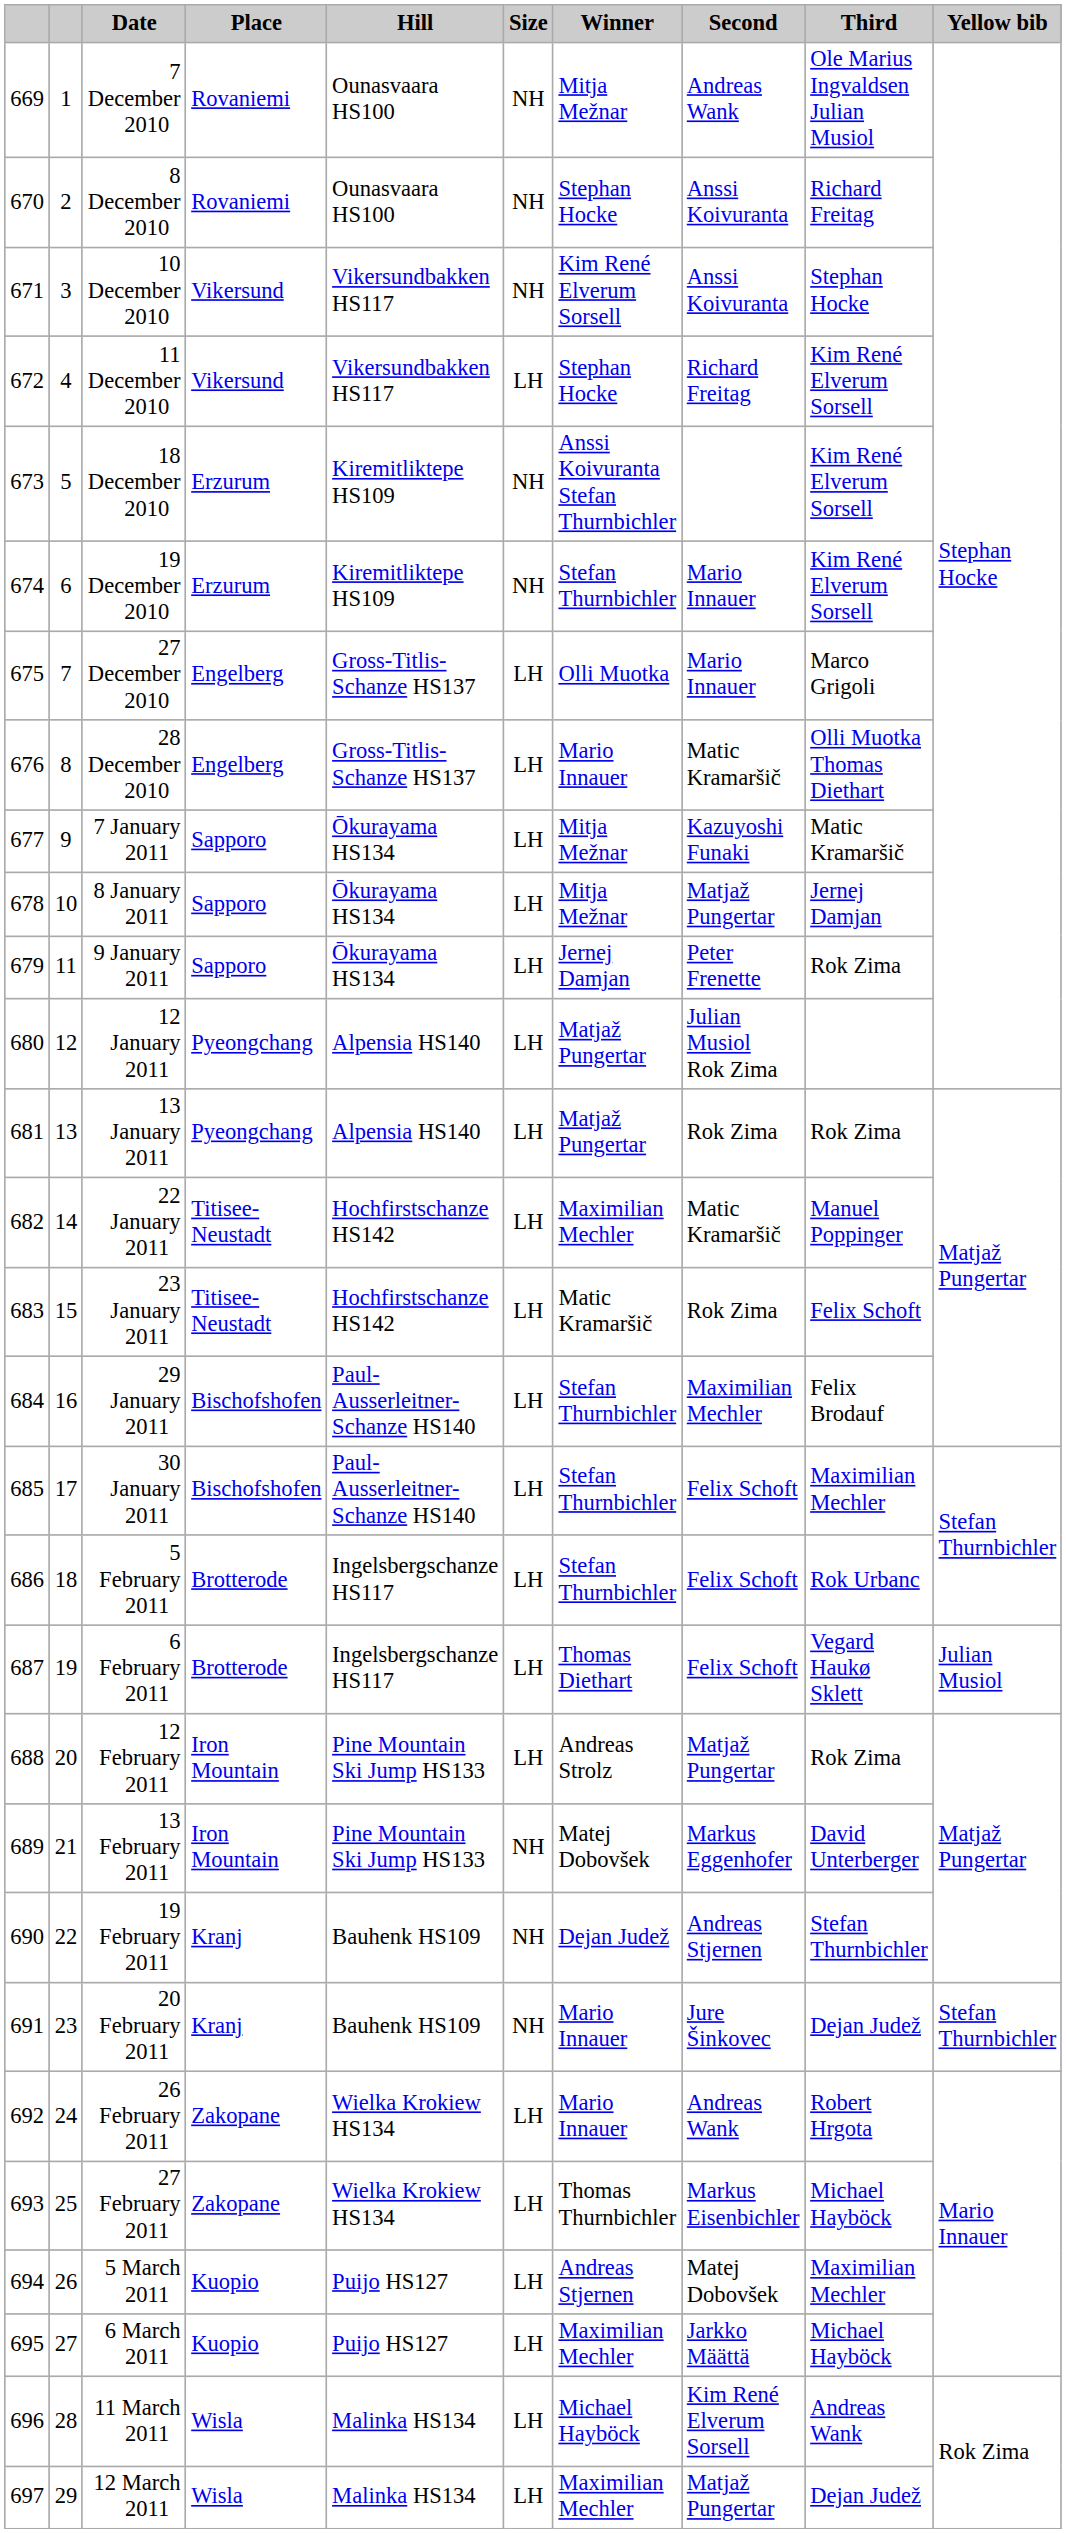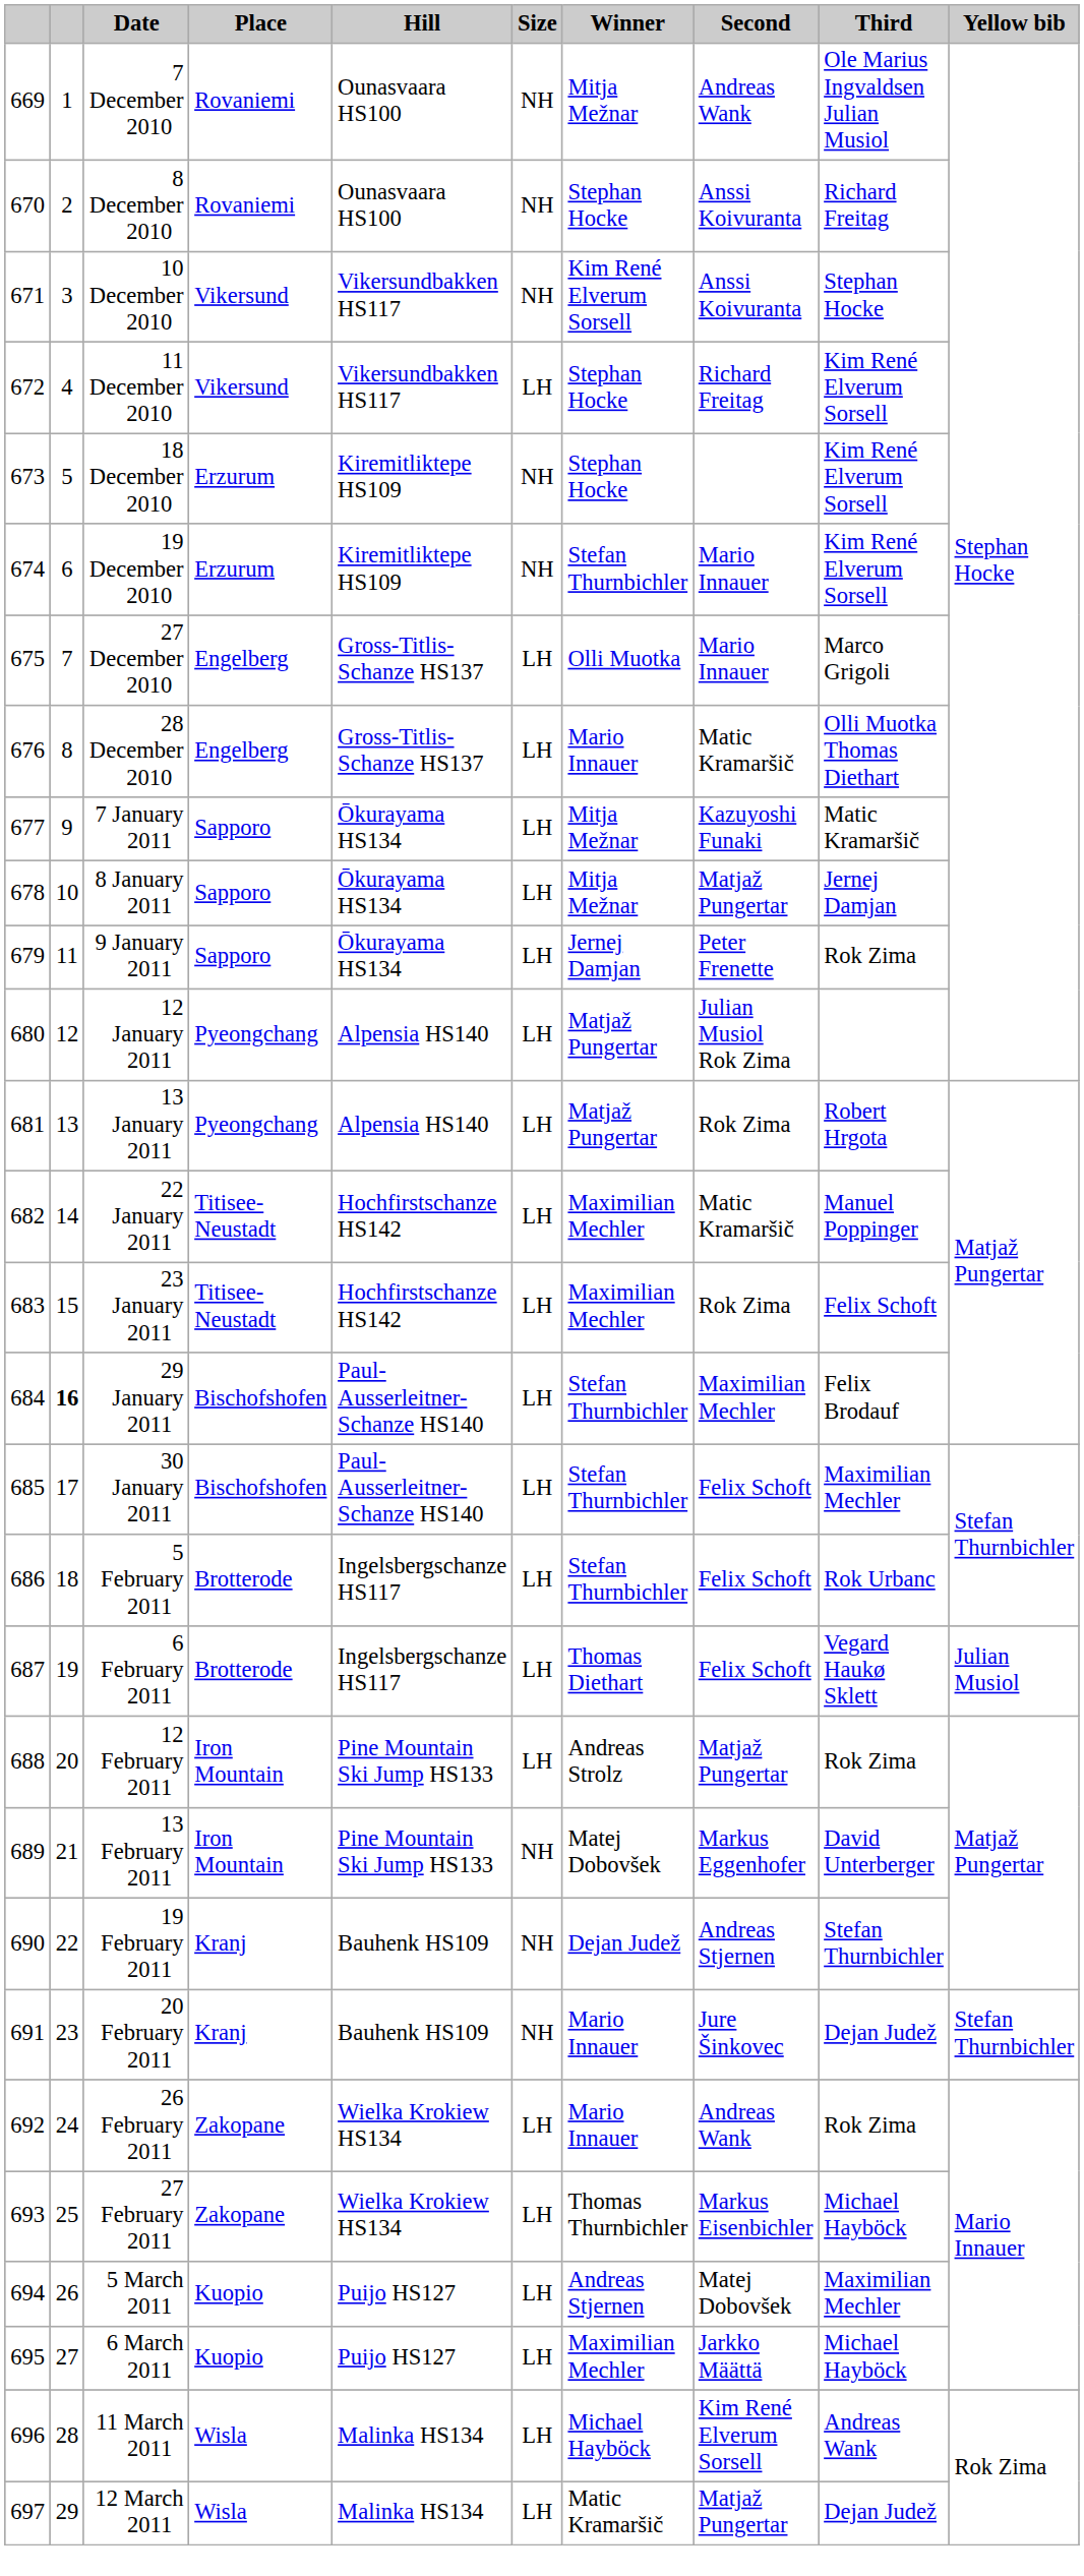18 December 2010 | Winner: Anssi Koivuranta Stefan Thurnbichler -> Stephan Hocke
13 January 2011 | Third: Rok Zima -> Robert Hrgota
23 January 2011 | Winner: Matic Kramaršič -> Maximilian Mechler
29 January 2011 | column 2: normal -> bold
26 February 2011 | Third: Robert Hrgota -> Rok Zima
12 March 2011 | Winner: Maximilian Mechler -> Matic Kramaršič
